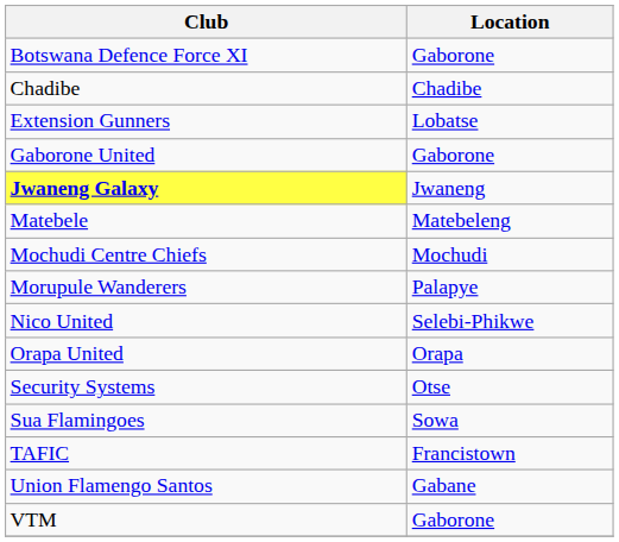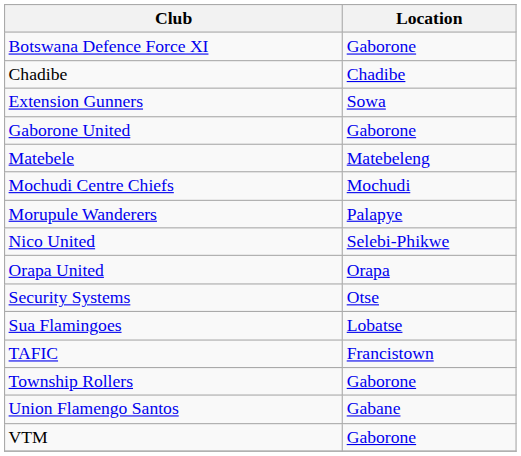Extension Gunners | Location: Lobatse -> Sowa
- row: Jwaneng Galaxy | Jwaneng
Sua Flamingoes | Location: Sowa -> Lobatse
+ row: Township Rollers | Gaborone
